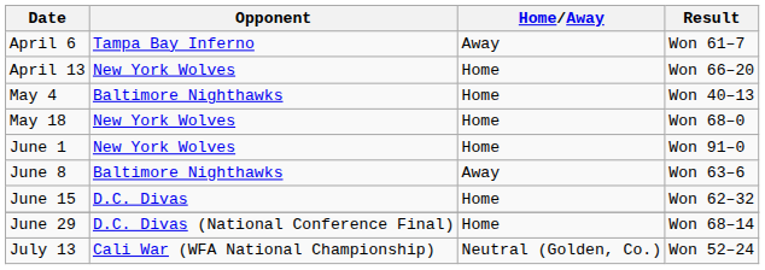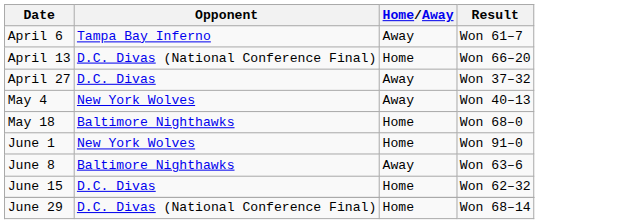April 13 | Opponent: New York Wolves -> D.C. Divas (National Conference Final)
+ row: April 27 | D.C. Divas | Away | Won 37–32
May 4 | Opponent: Baltimore Nighthawks -> New York Wolves
May 4 | Home/Away: Home -> Away
May 18 | Opponent: New York Wolves -> Baltimore Nighthawks
- row: July 13 | Cali War (WFA National Championship) | Neutral (Golden, Co.) | Won 52–24
